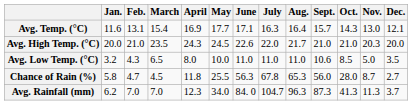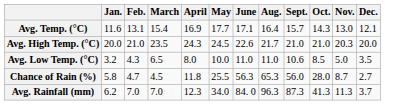- column: July | 16.3 | 22.0 | 11.0 | 67.8 | 104.7
